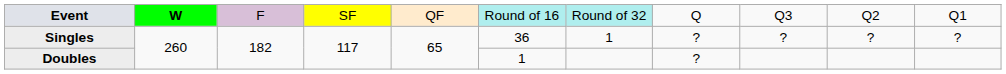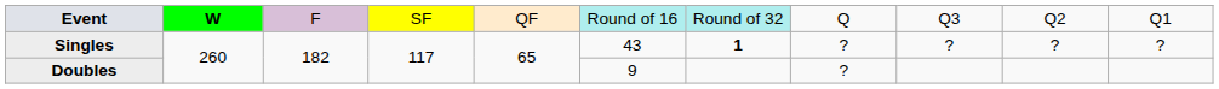Singles | column 6: 36 -> 43
Singles | column 7: normal -> bold
Doubles | column 6: 1 -> 9
